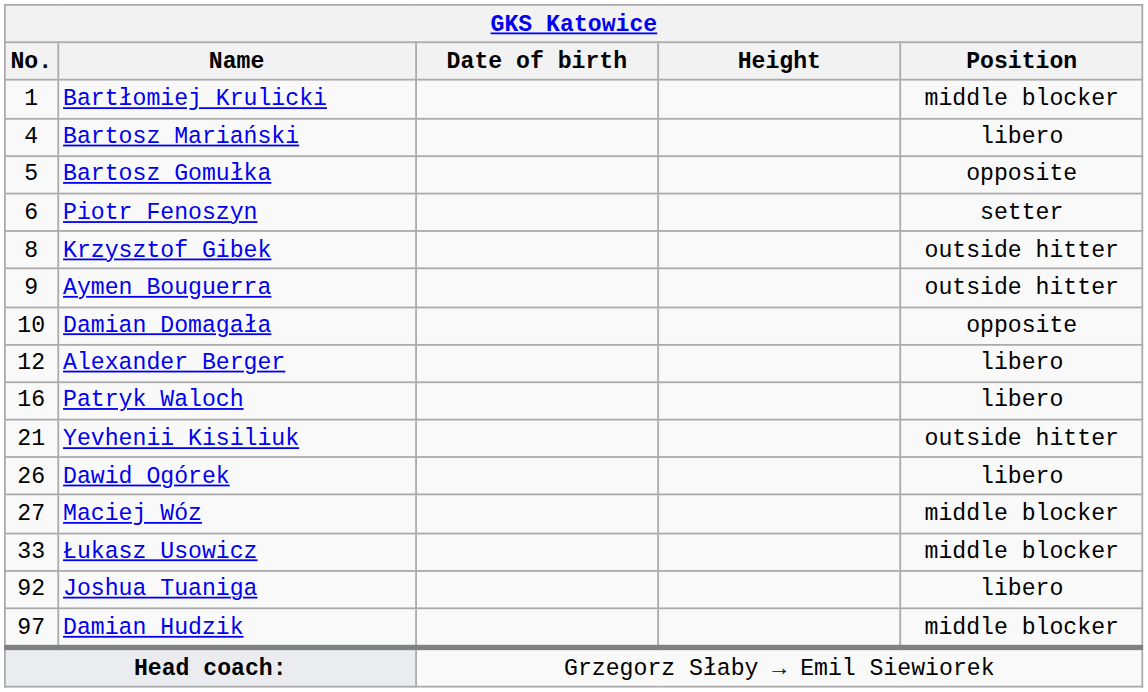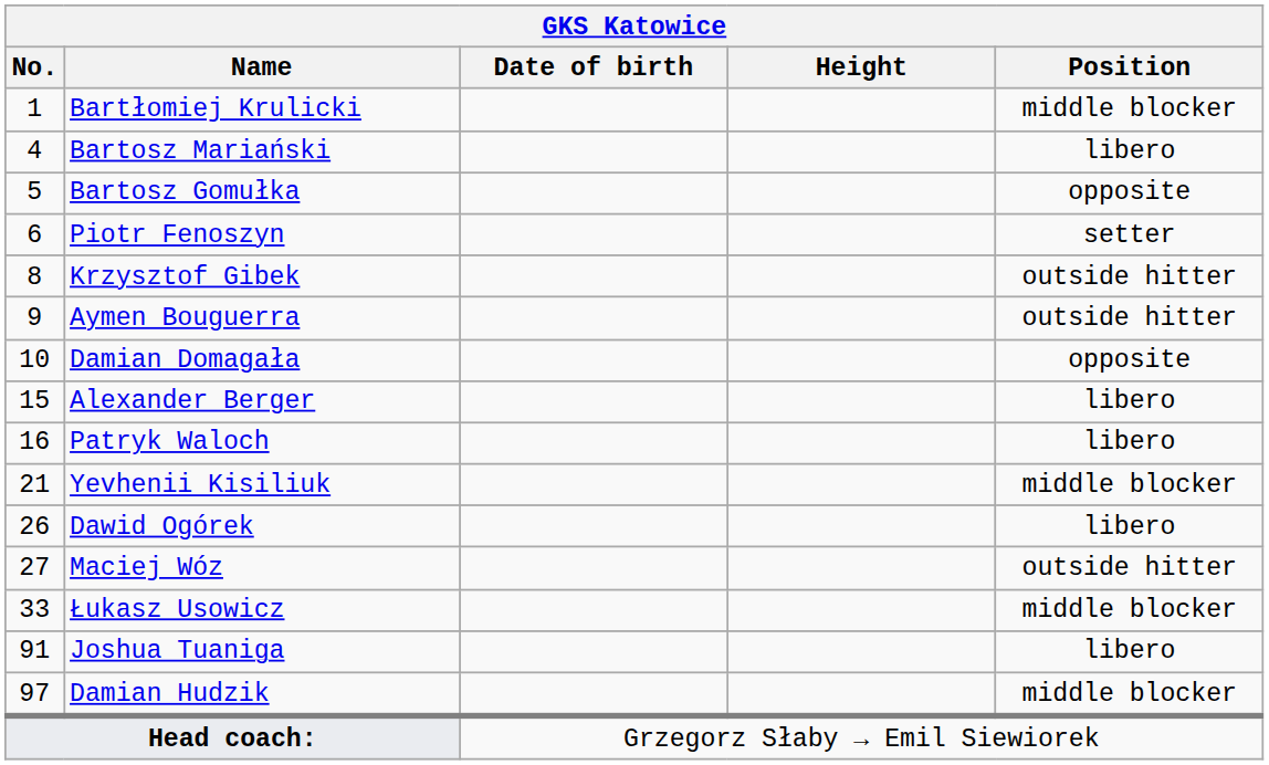Alexander Berger | No.: 12 -> 15
Yevhenii Kisiliuk | Position: outside hitter -> middle blocker
Maciej Wóz | Position: middle blocker -> outside hitter
Joshua Tuaniga | No.: 92 -> 91
